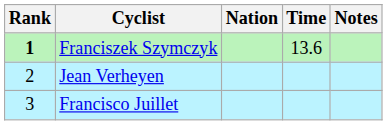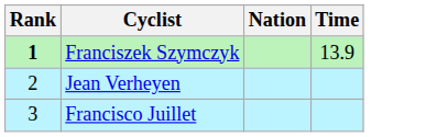- column: Notes
Franciszek Szymczyk | Time: 13.6 -> 13.9
